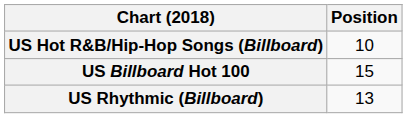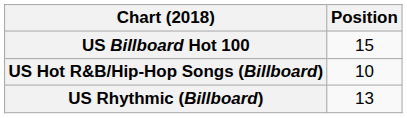rows swapped: US Billboard Hot 100 <-> US Hot R&B/Hip-Hop Songs (Billboard)
